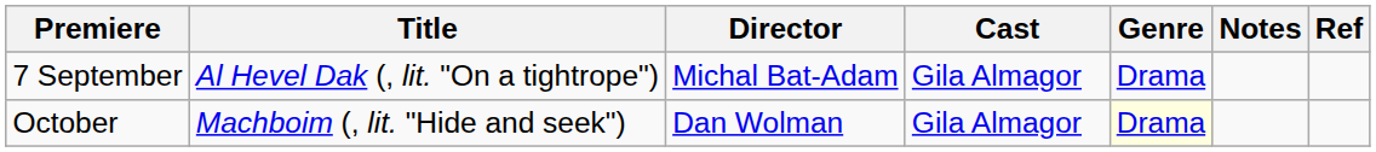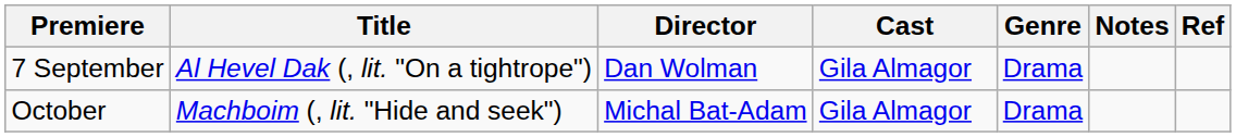7 September | Director: Michal Bat-Adam -> Dan Wolman
October | Director: Dan Wolman -> Michal Bat-Adam
October | Genre: lightyellow background -> no background
